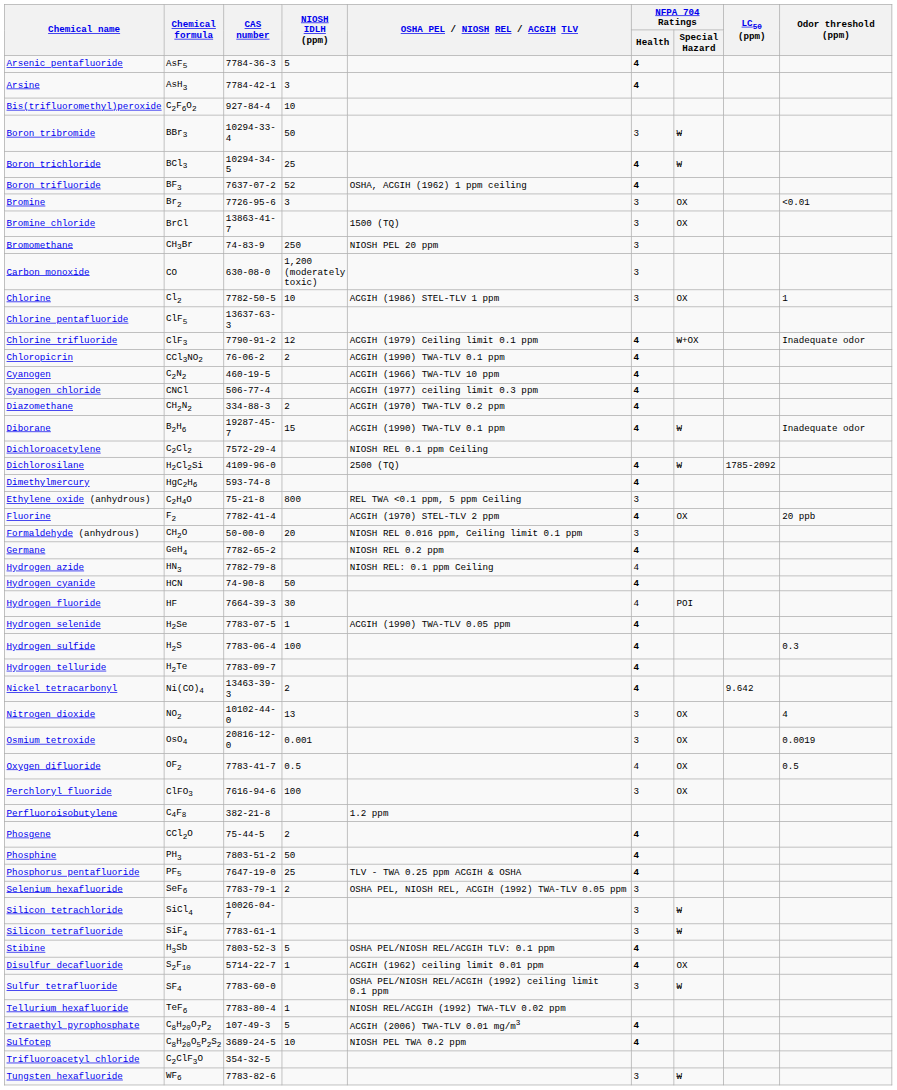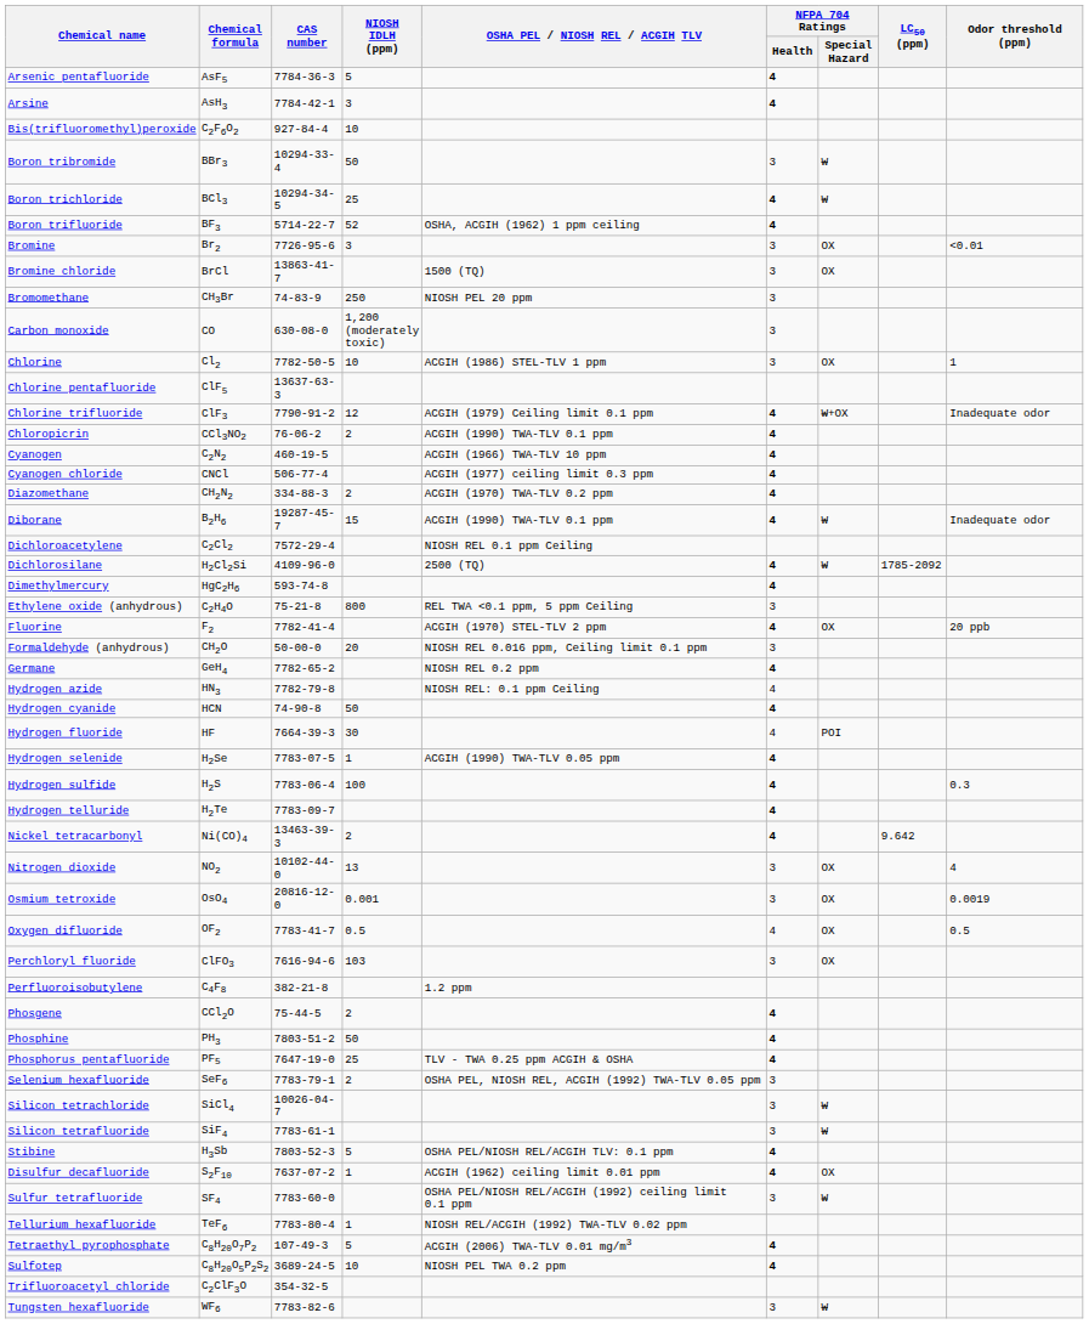Boron trifluoride | CAS number: 7637-07-2 -> 5714-22-7
Perchloryl fluoride | NIOSH IDLH (ppm): 100 -> 103
Disulfur decafluoride | CAS number: 5714-22-7 -> 7637-07-2
